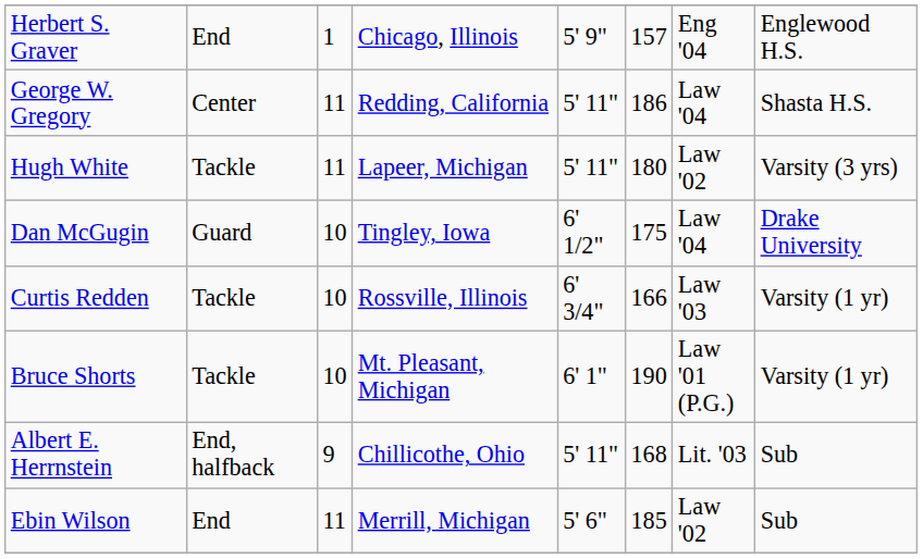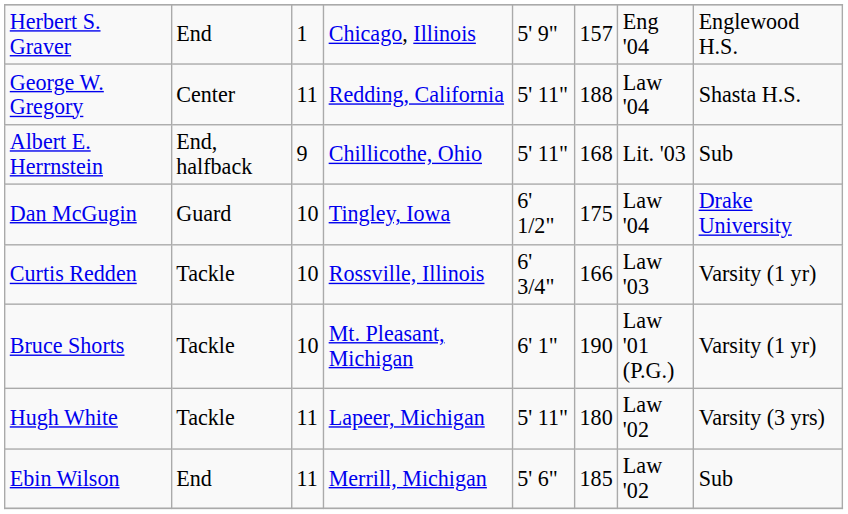George W. Gregory | column 6: 186 -> 188
rows swapped: Albert E. Herrnstein <-> Hugh White
